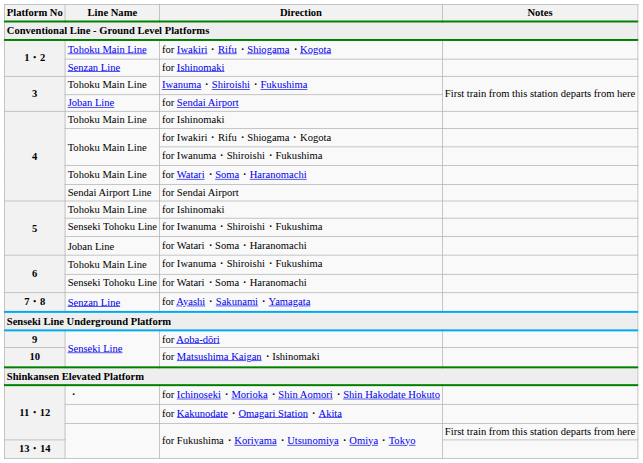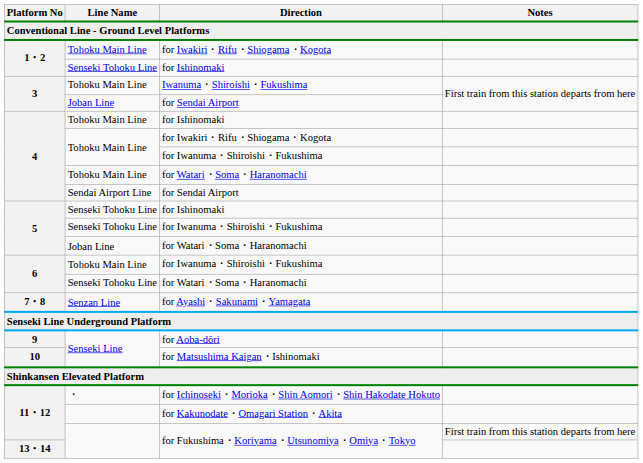1・2 / for Ishinomaki | Line Name: Senzan Line -> Senseki Tohoku Line
5 / for Ishinomaki | Line Name: Tohoku Main Line -> Senseki Tohoku Line
